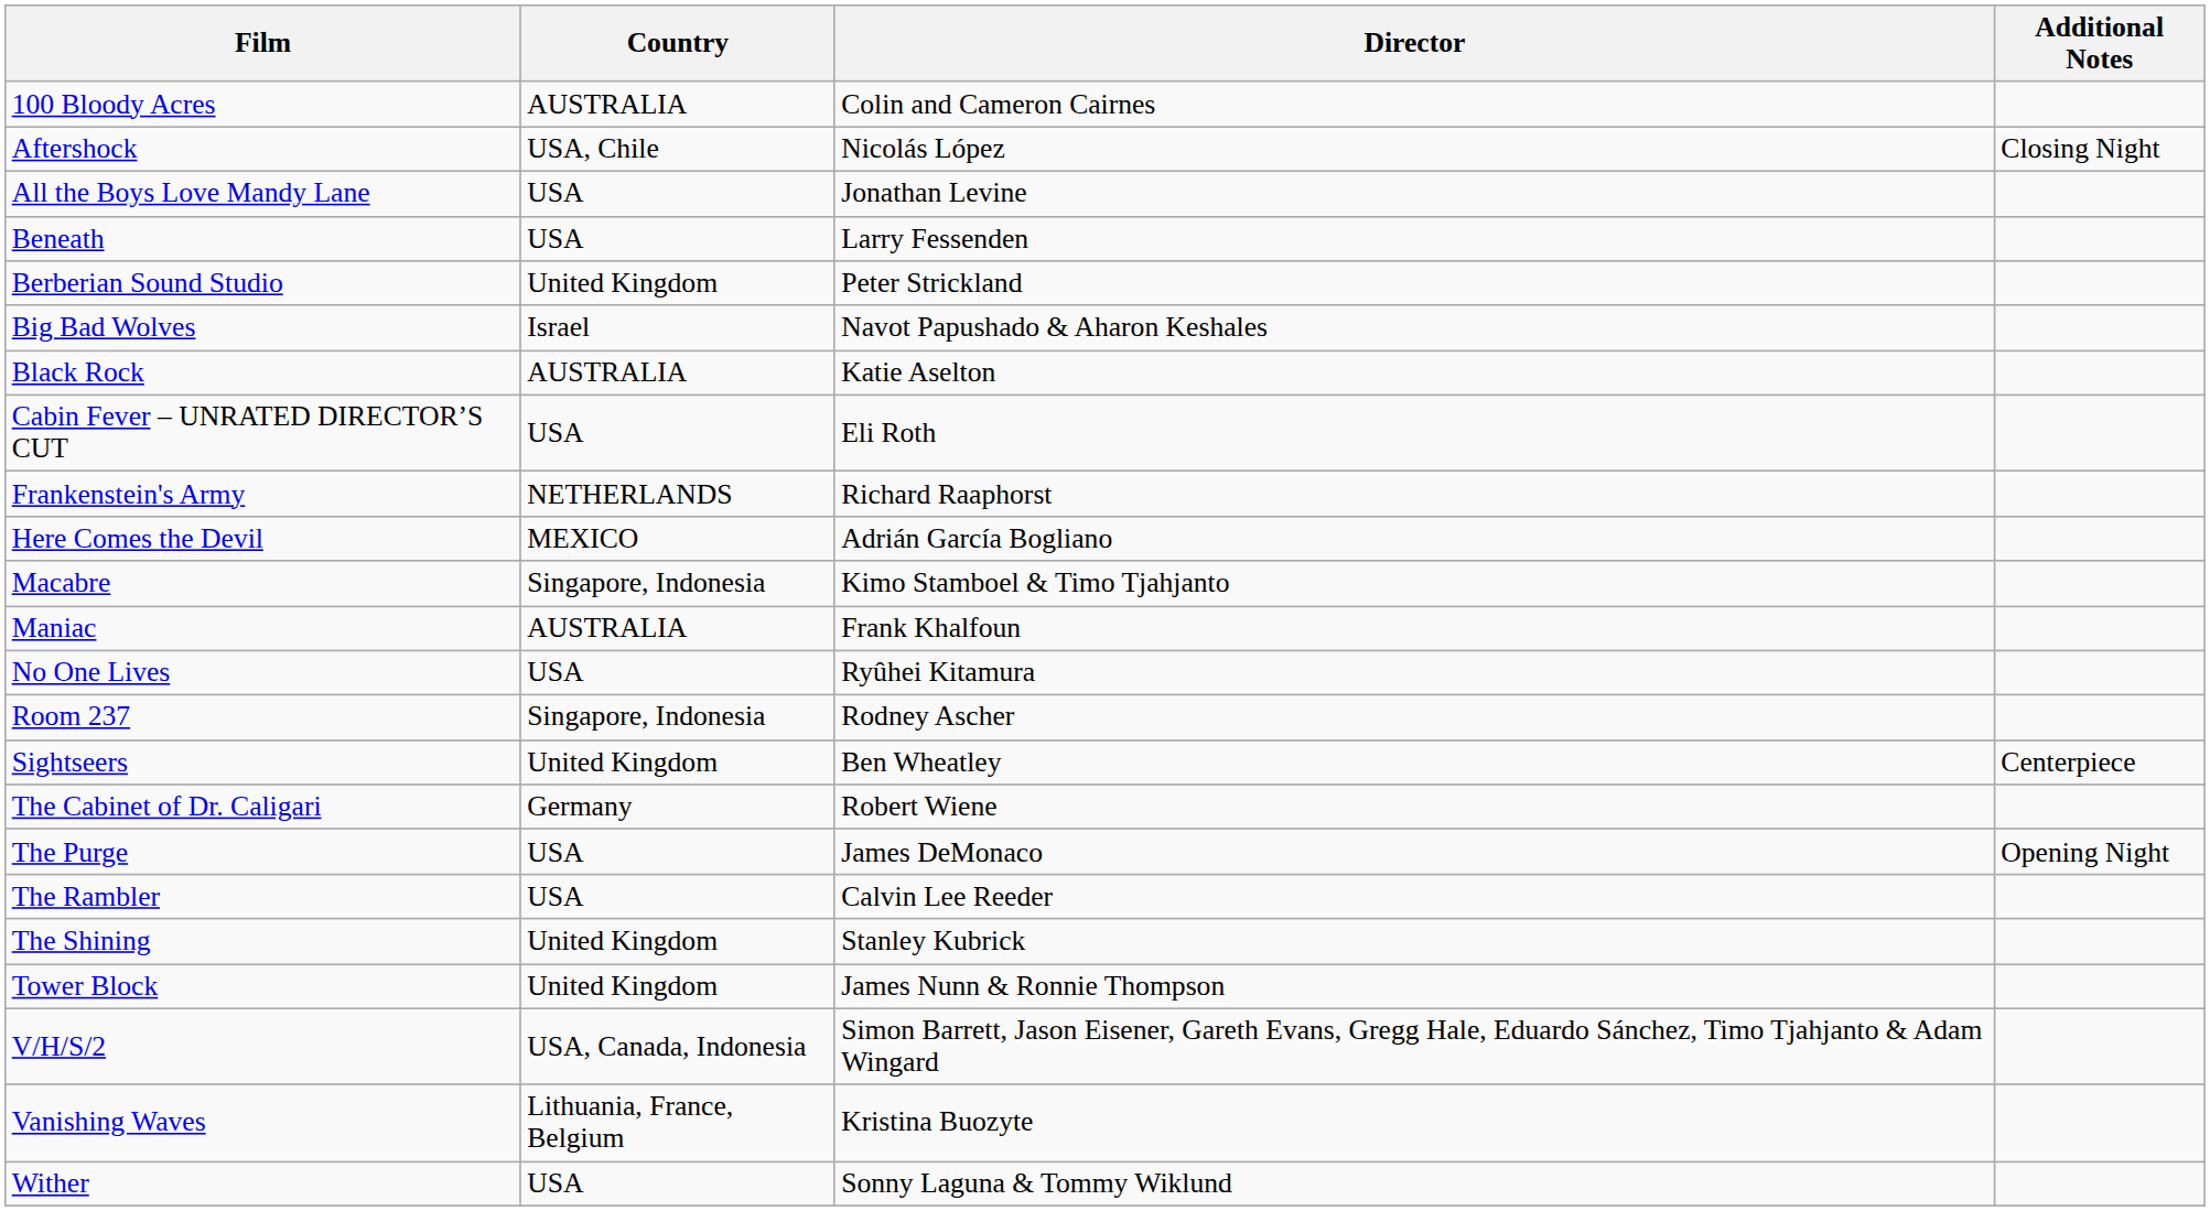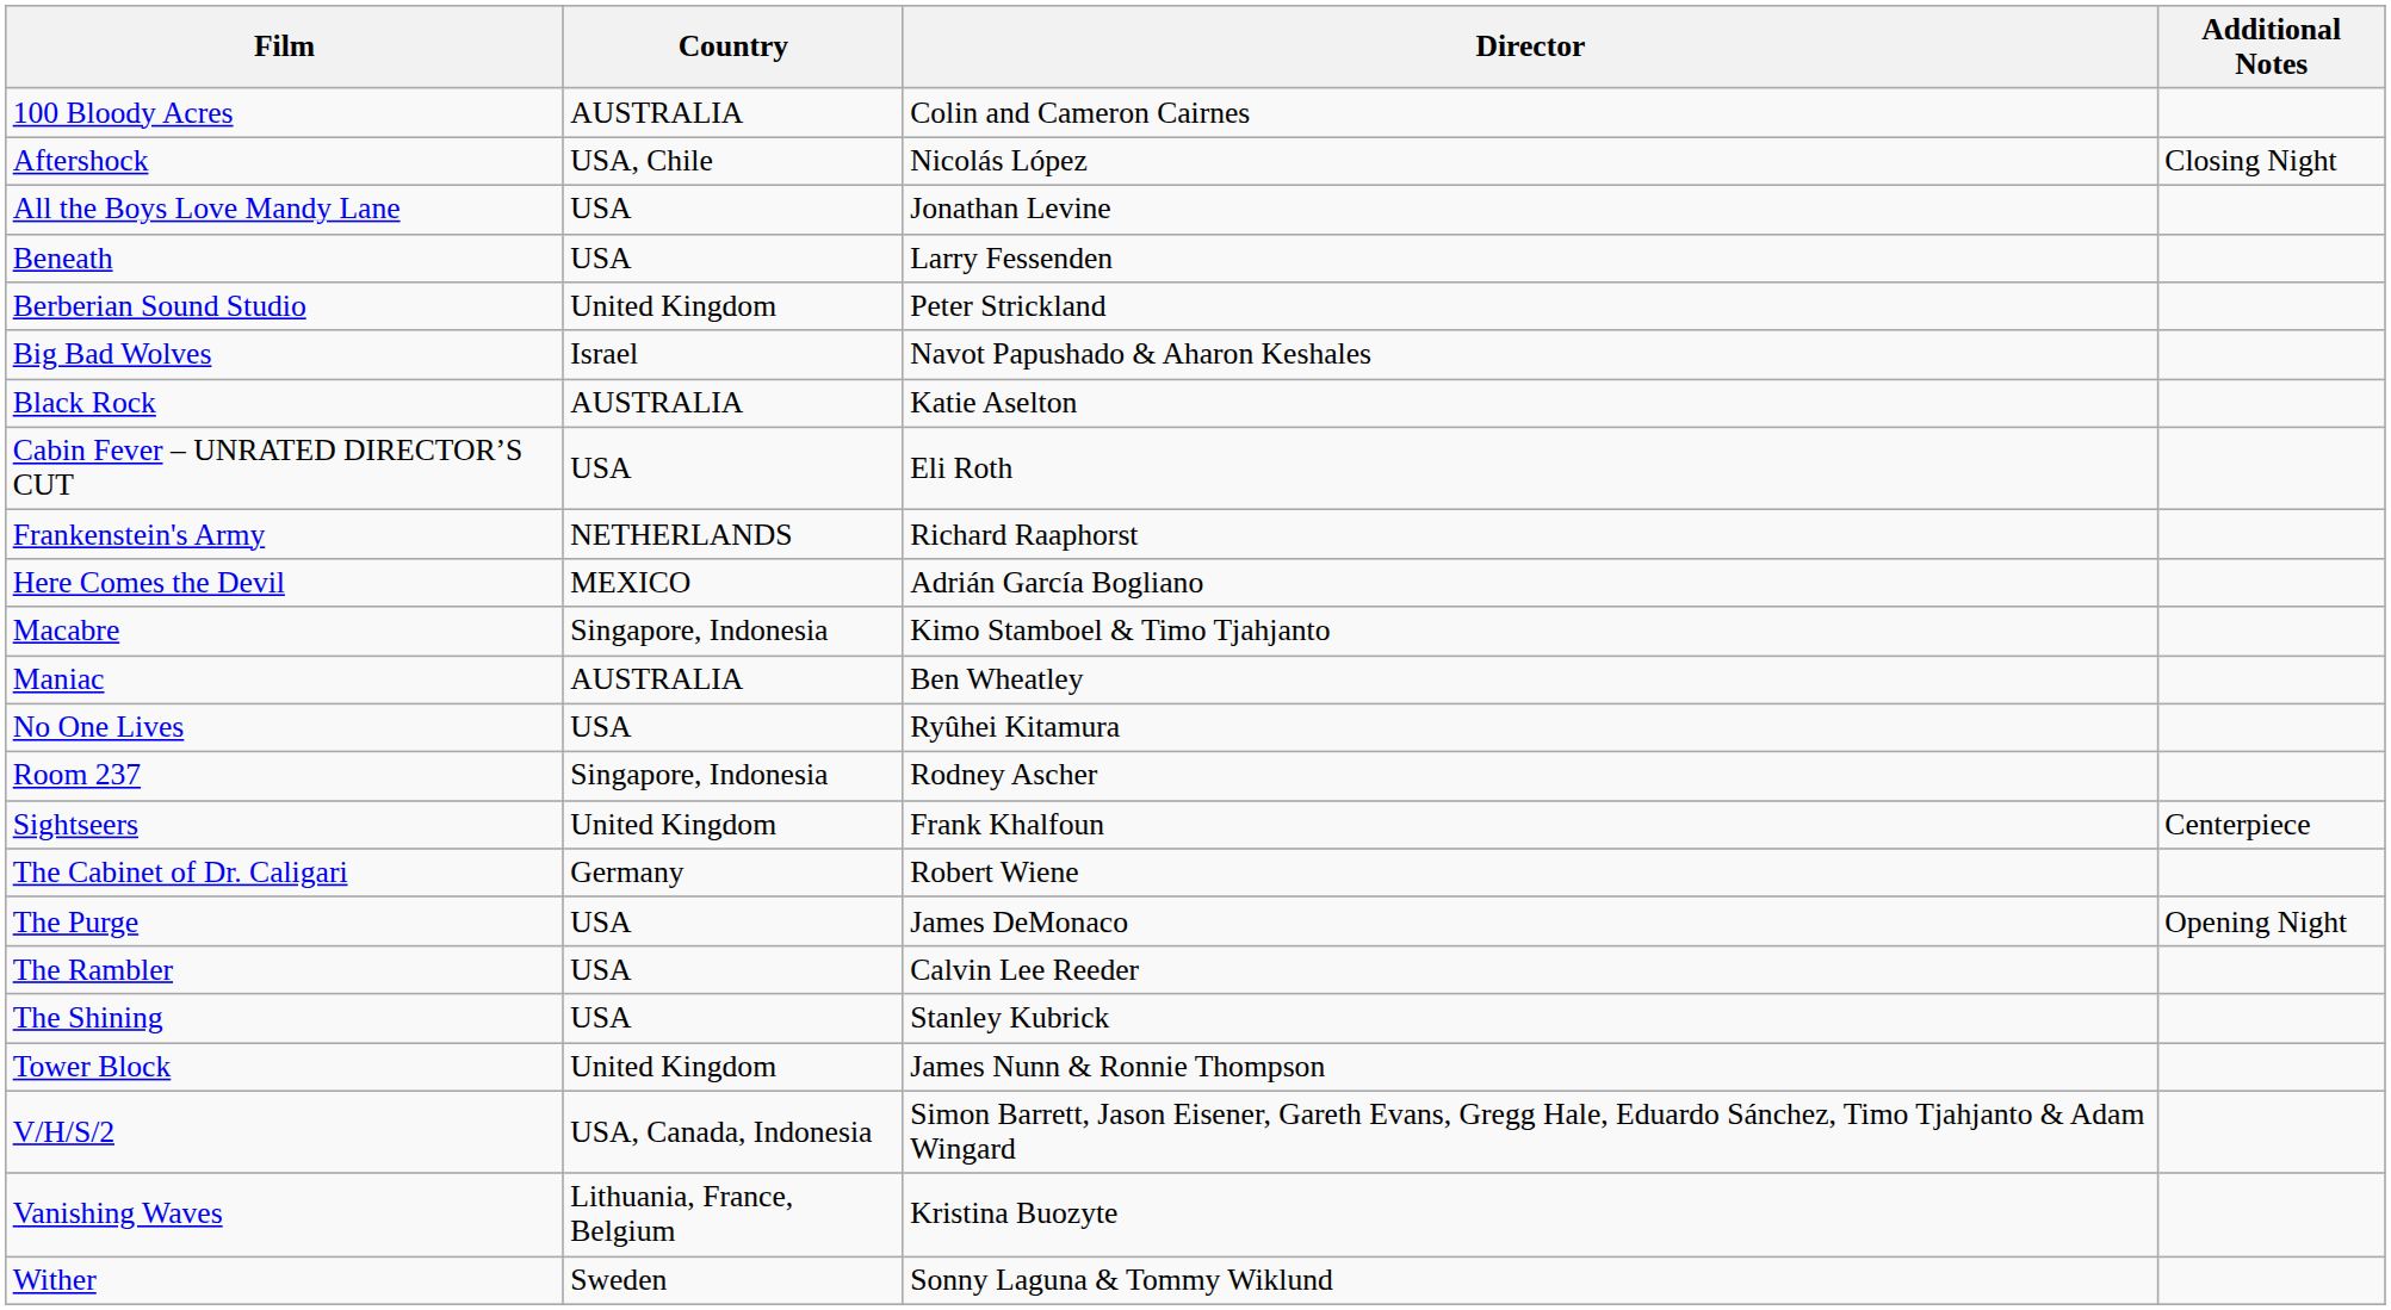Maniac | Director: Frank Khalfoun -> Ben Wheatley
Sightseers | Director: Ben Wheatley -> Frank Khalfoun
The Shining | Country: United Kingdom -> USA
Wither | Country: USA -> Sweden
